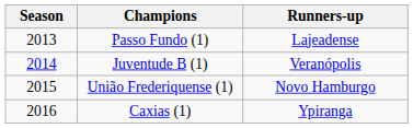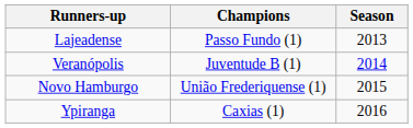columns swapped: Season <-> Runners-up
